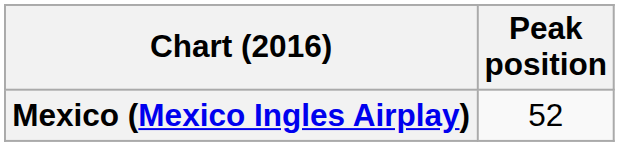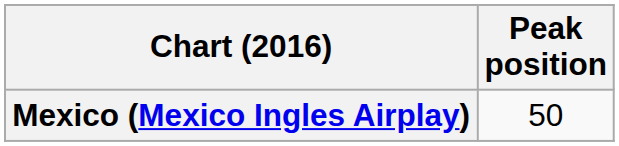Mexico (Mexico Ingles Airplay) | Peak position: 52 -> 50
